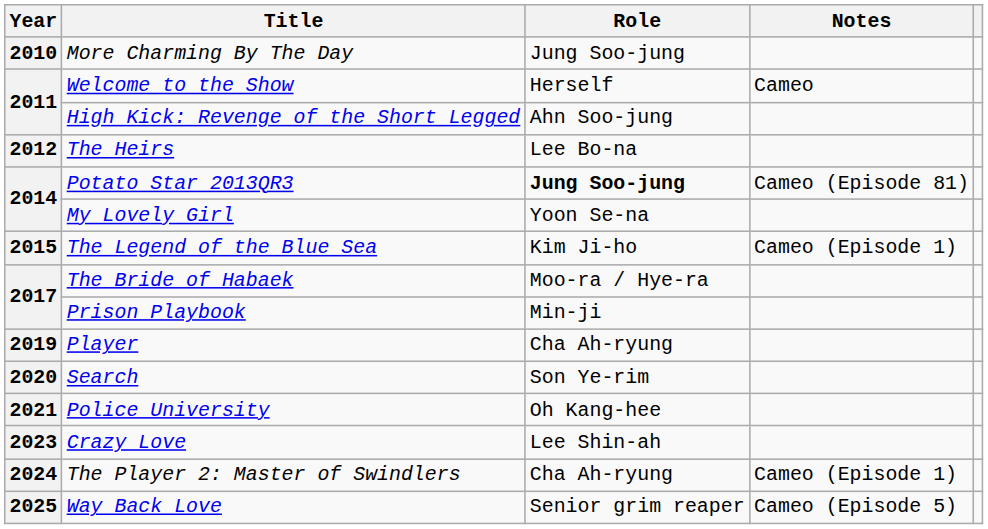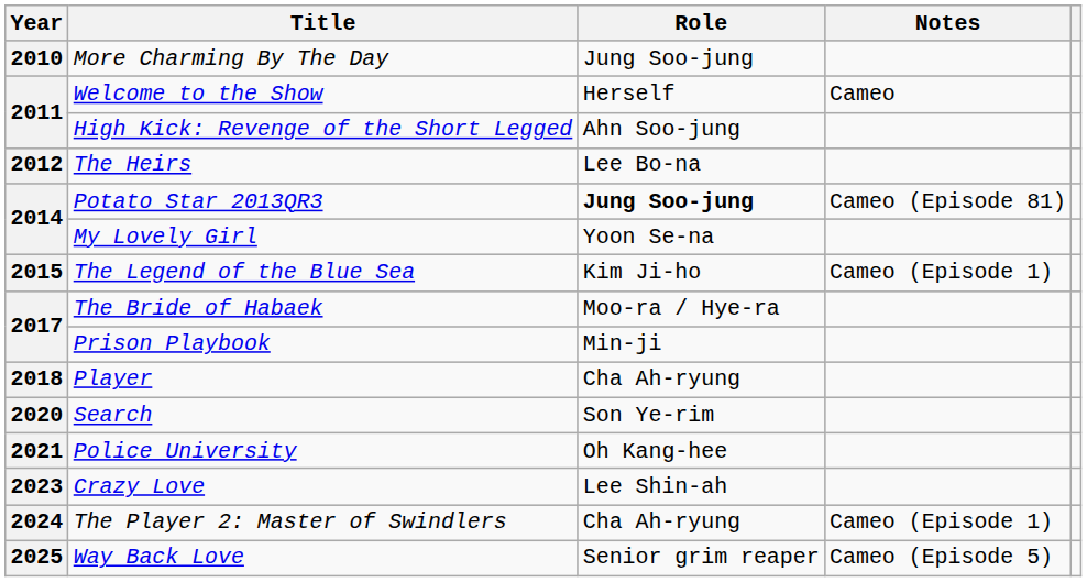Player | Year: 2019 -> 2018
